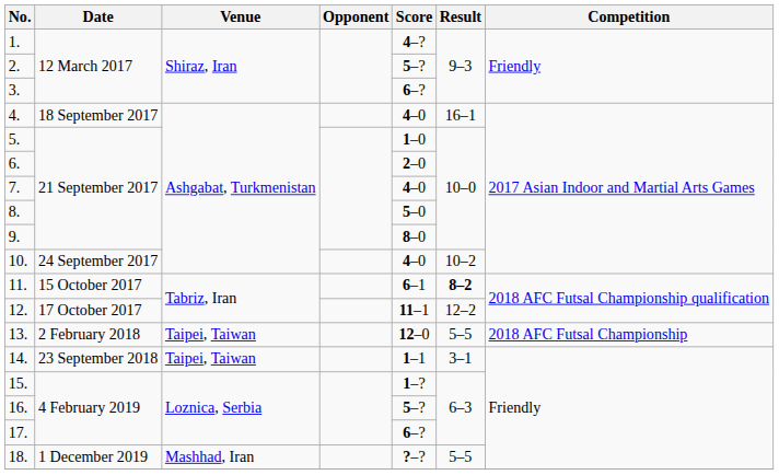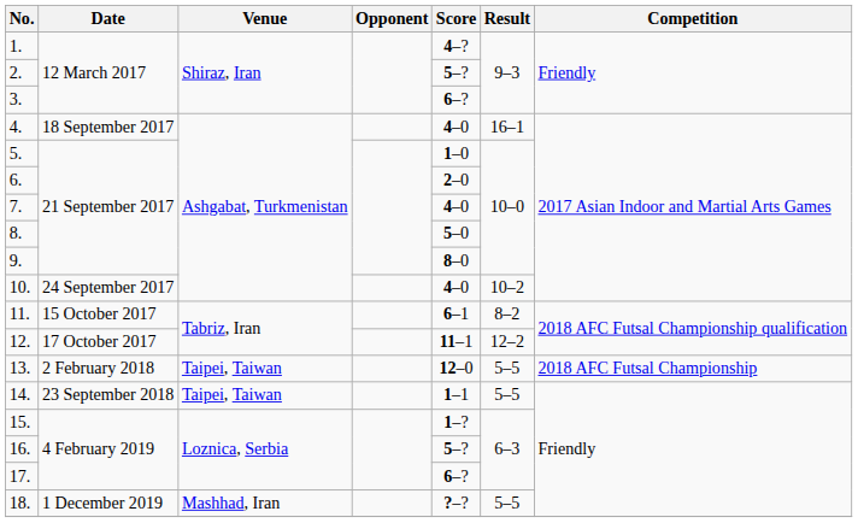11. | Result: bold -> normal
14. | Result: 3–1 -> 5–5
